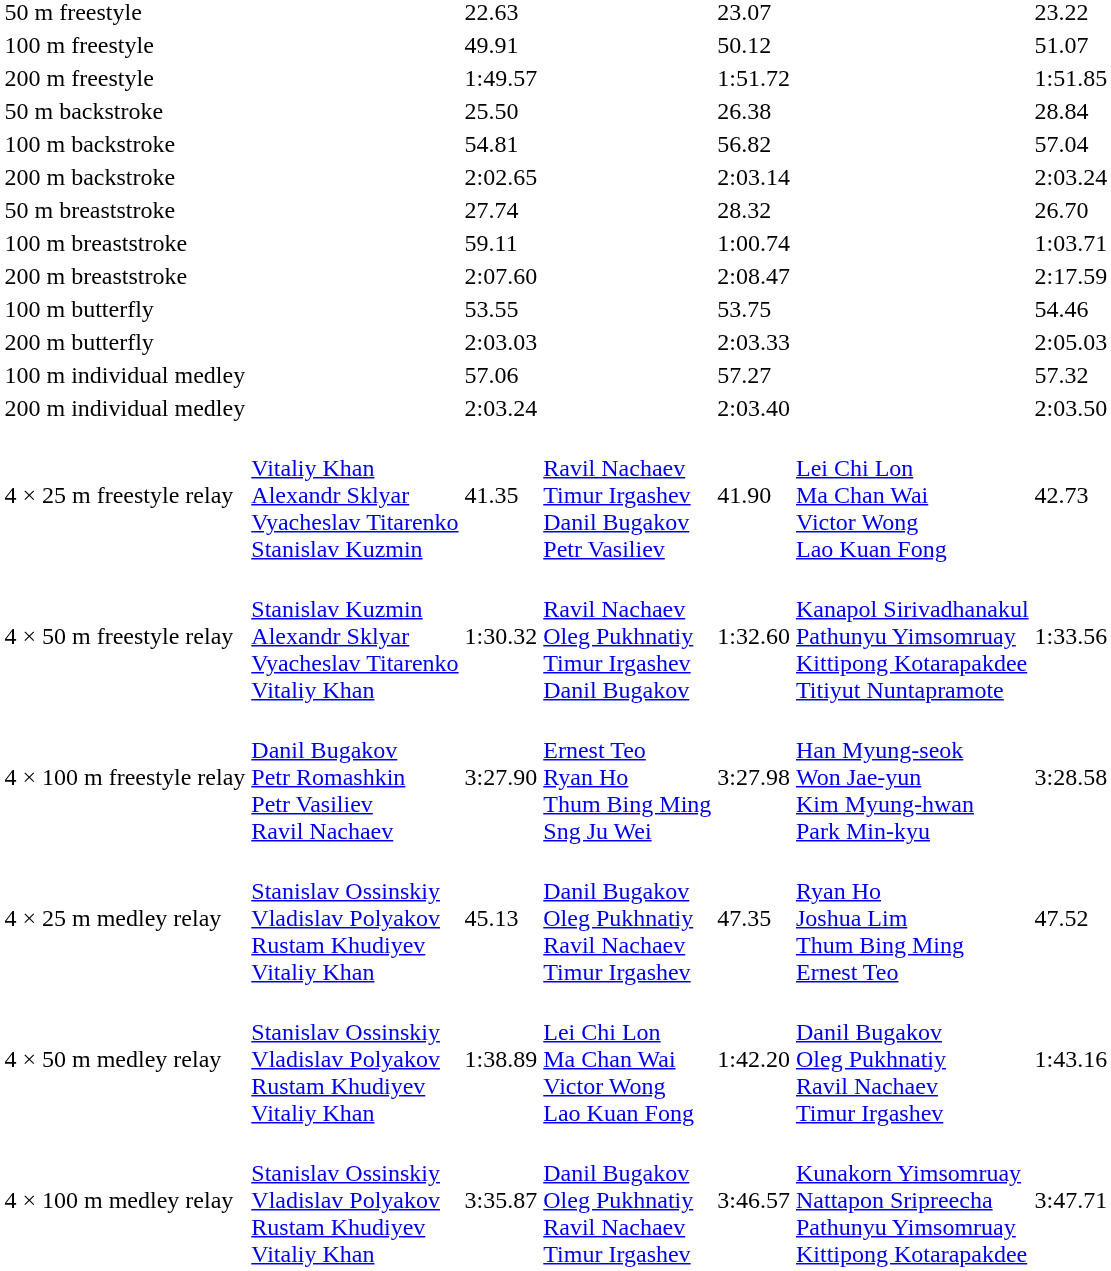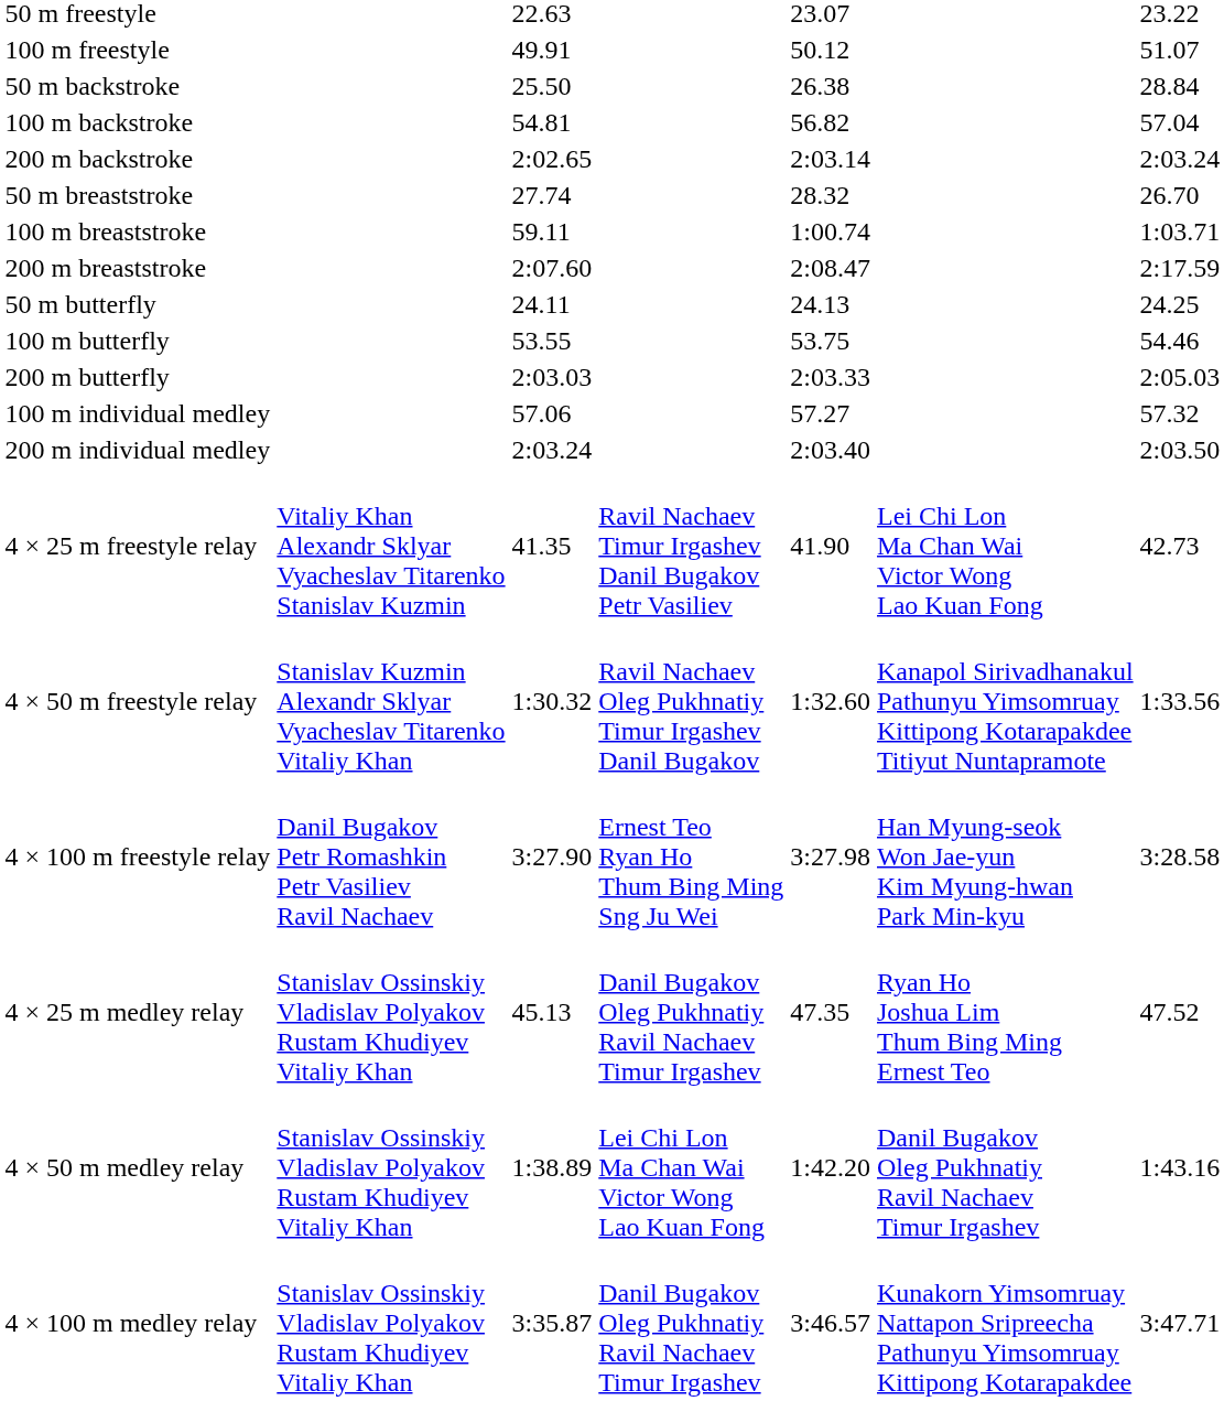- row: 200 m freestyle | 1:49.57 | 1:51.72 | 1:51.85
+ row: 50 m butterfly | 24.11 | 24.13 | 24.25
